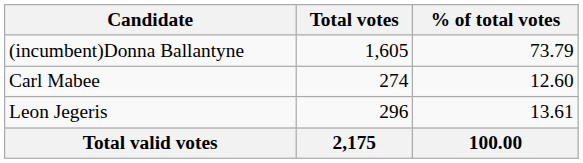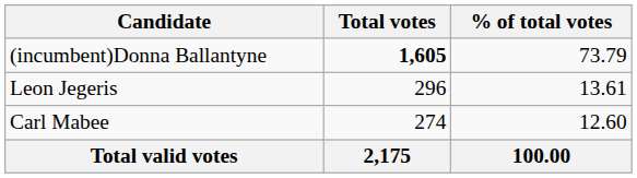(incumbent)Donna Ballantyne | Total votes: normal -> bold
rows swapped: Leon Jegeris <-> Carl Mabee
